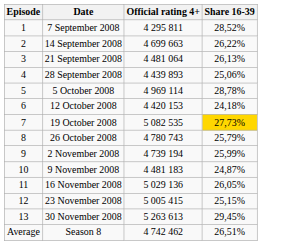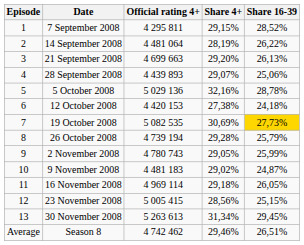+ column: Share 4+ | 29,15% | 28,19% | 29,20% | 29,07% | 32,16% | 27,38% | 30,69% | 29,28% | 29,05% | 29,02% | 29,18% | 28,56% | 31,34% | 29,46%
14 September 2008 | Official rating 4+: 4 699 663 -> 4 481 064
21 September 2008 | Official rating 4+: 4 481 064 -> 4 699 663
5 October 2008 | Official rating 4+: 4 969 114 -> 5 029 136
26 October 2008 | Official rating 4+: 4 780 743 -> 4 739 194
2 November 2008 | Official rating 4+: 4 739 194 -> 4 780 743
16 November 2008 | Official rating 4+: 5 029 136 -> 4 969 114
